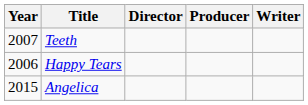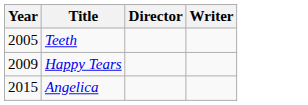- column: Producer
Teeth | Year: 2007 -> 2005
Happy Tears | Year: 2006 -> 2009
